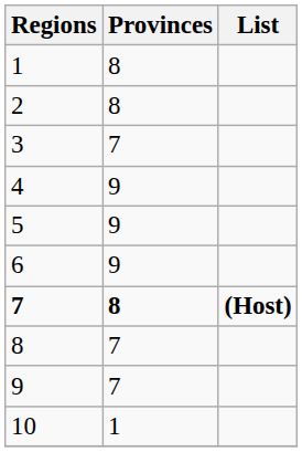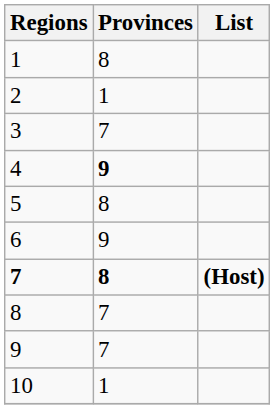2 | Provinces: 8 -> 1
4 | Provinces: normal -> bold
5 | Provinces: 9 -> 8
